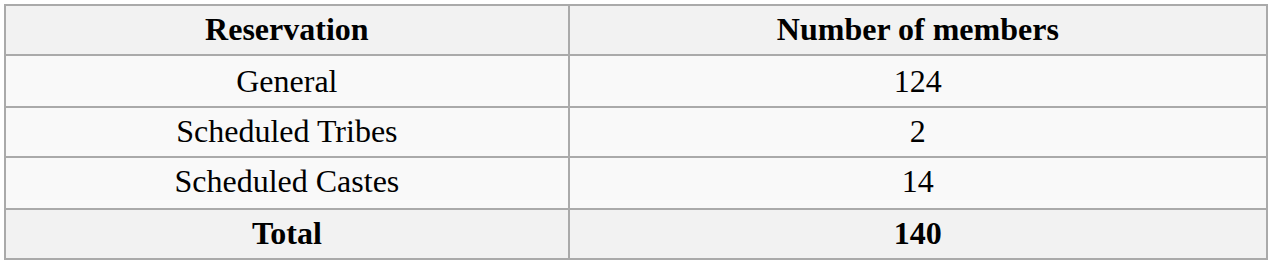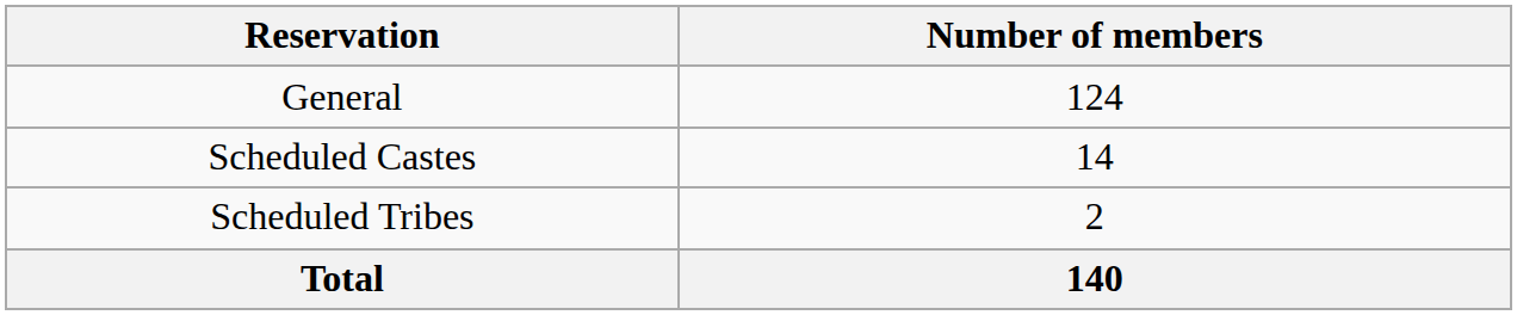rows swapped: Scheduled Castes <-> Scheduled Tribes
